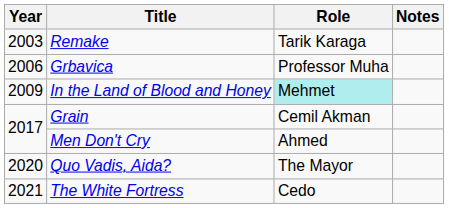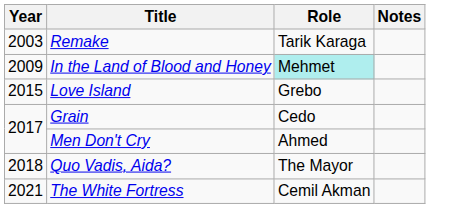- row: 2006 | Grbavica | Professor Muha
+ row: 2015 | Love Island | Grebo
Grain | Role: Cemil Akman -> Cedo
Quo Vadis, Aida? | Year: 2020 -> 2018
The White Fortress | Role: Cedo -> Cemil Akman
